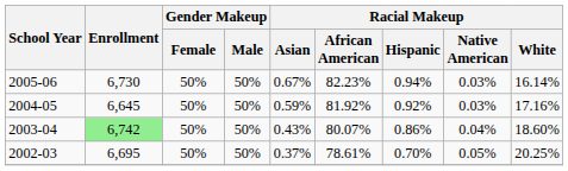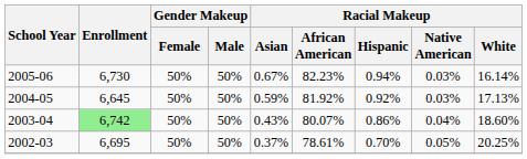2004-05 | Racial Makeup / White: 17.16% -> 17.13%
